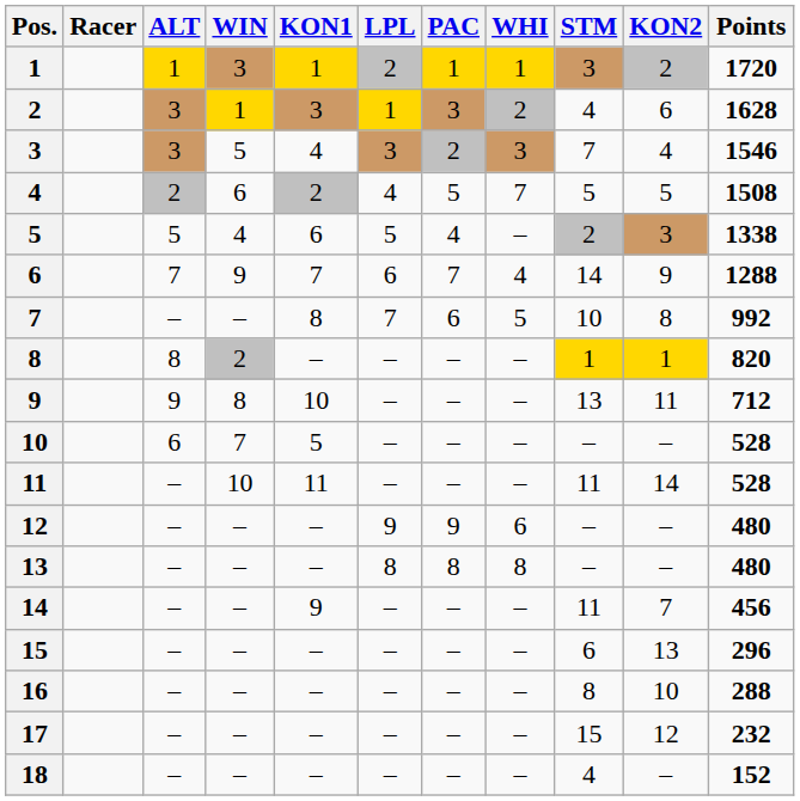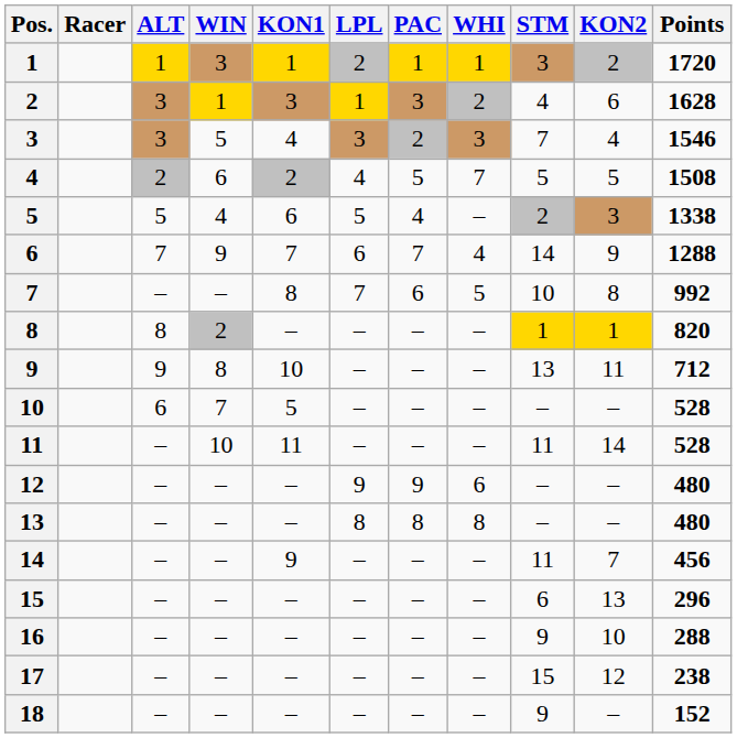16 | STM: 8 -> 9
17 | Points: 232 -> 238
18 | STM: 4 -> 9
